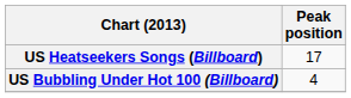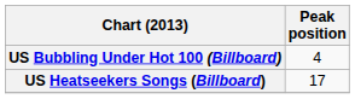rows swapped: US Bubbling Under Hot 100 (Billboard) <-> US Heatseekers Songs (Billboard)
